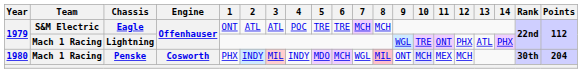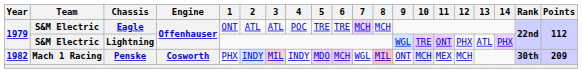Lightning | Team: Mach 1 Racing -> S&M Electric
Penske | Year: 1980 -> 1982
Penske | Points: 204 -> 209
